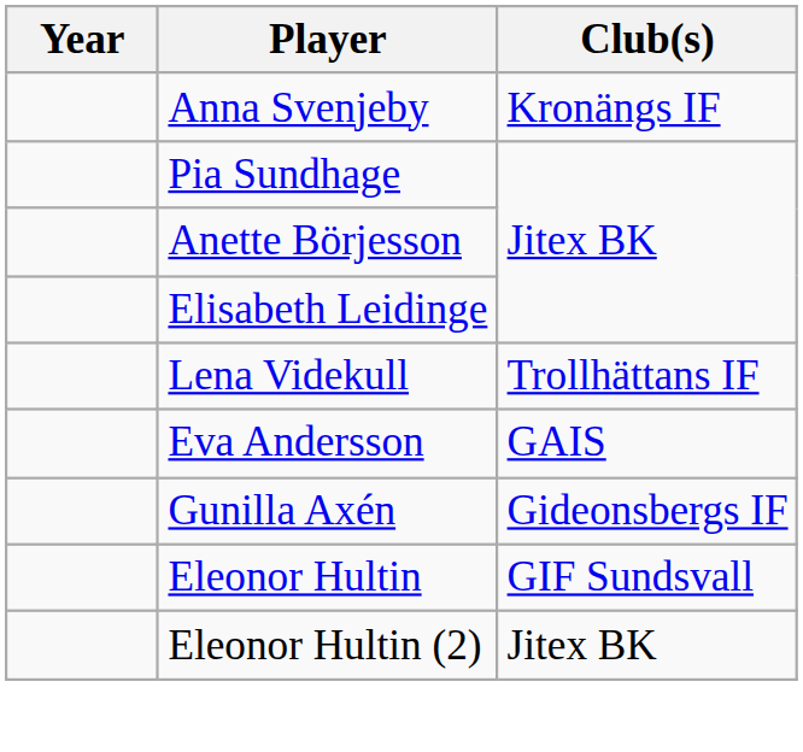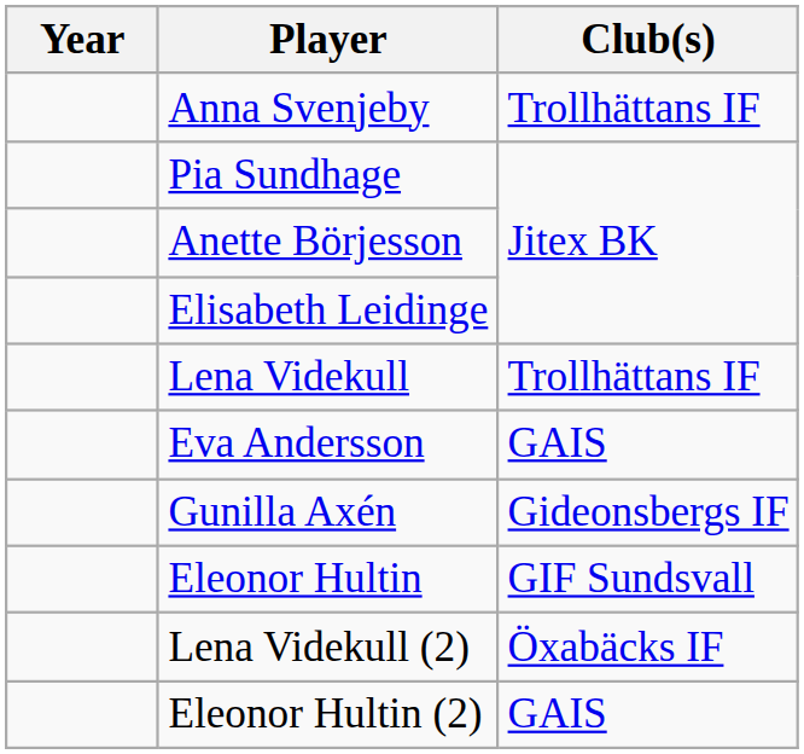Anna Svenjeby | Club(s): Kronängs IF -> Trollhättans IF
+ row: Lena Videkull (2) | Öxabäcks IF
Eleonor Hultin (2) | Club(s): Jitex BK -> GAIS
